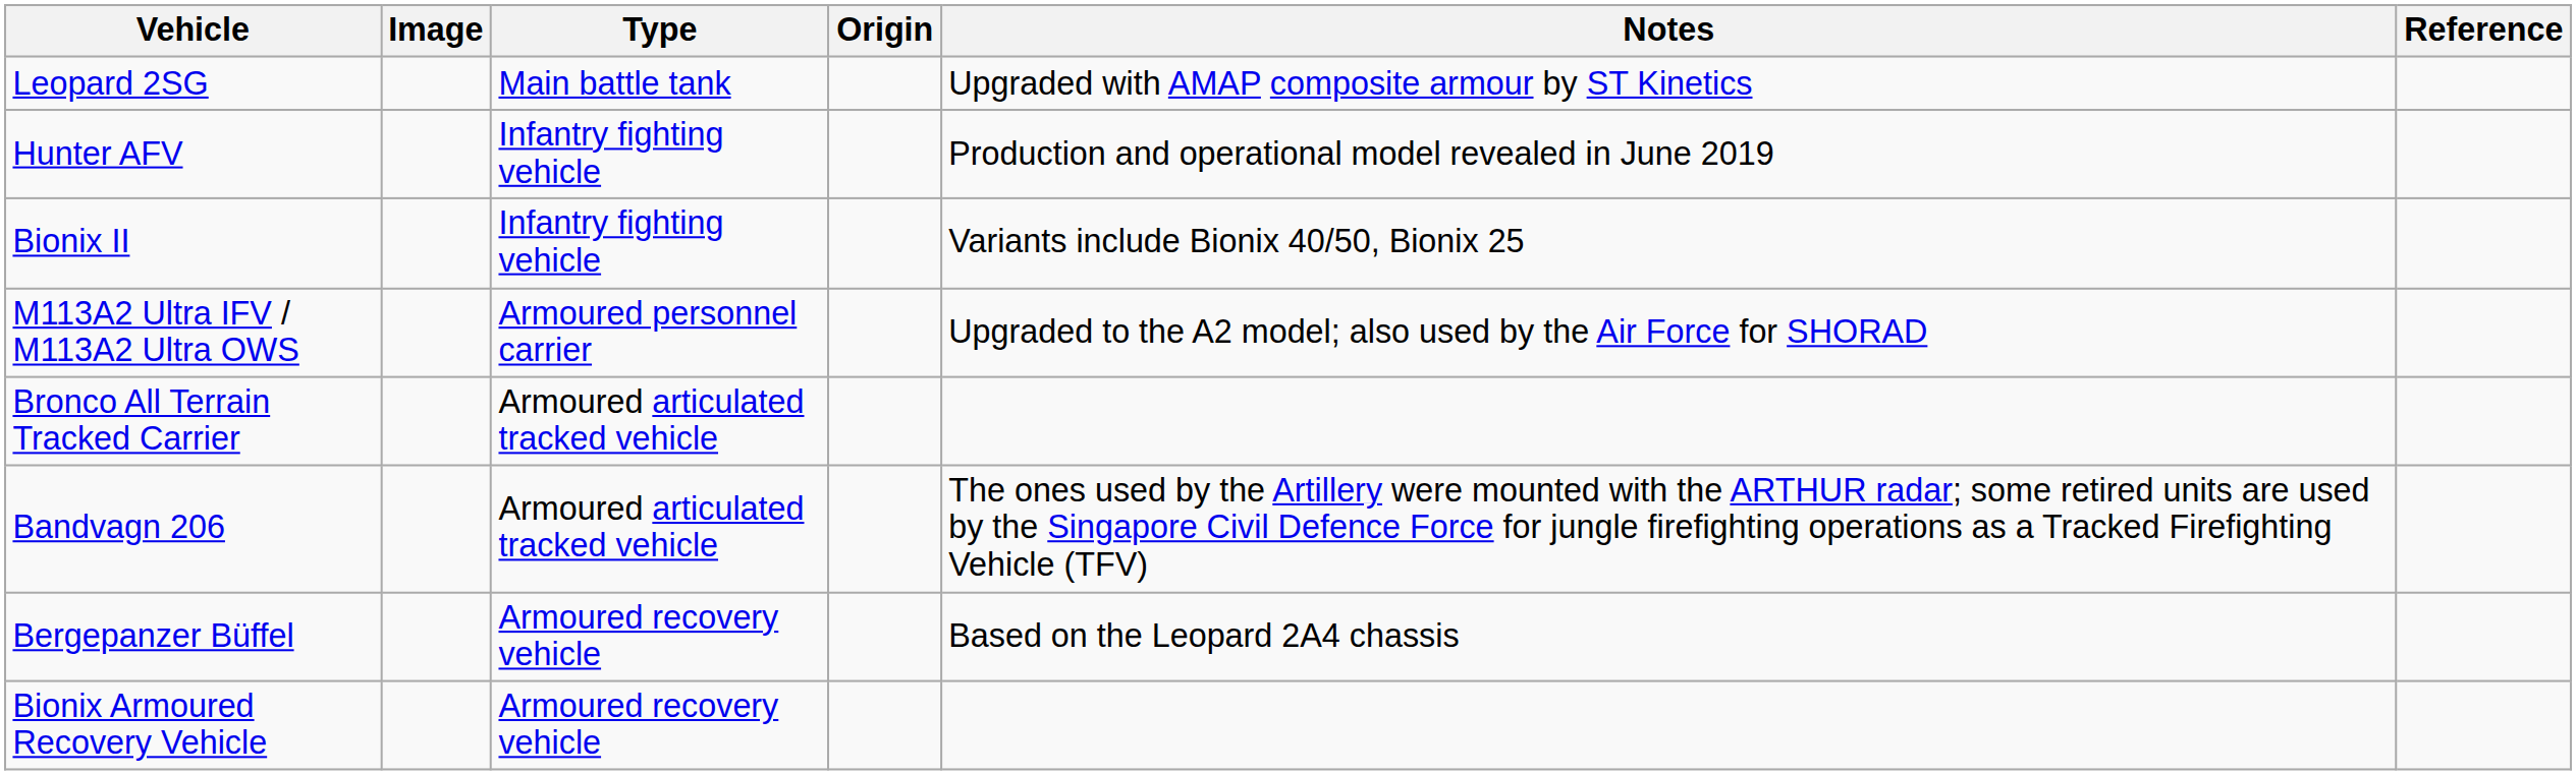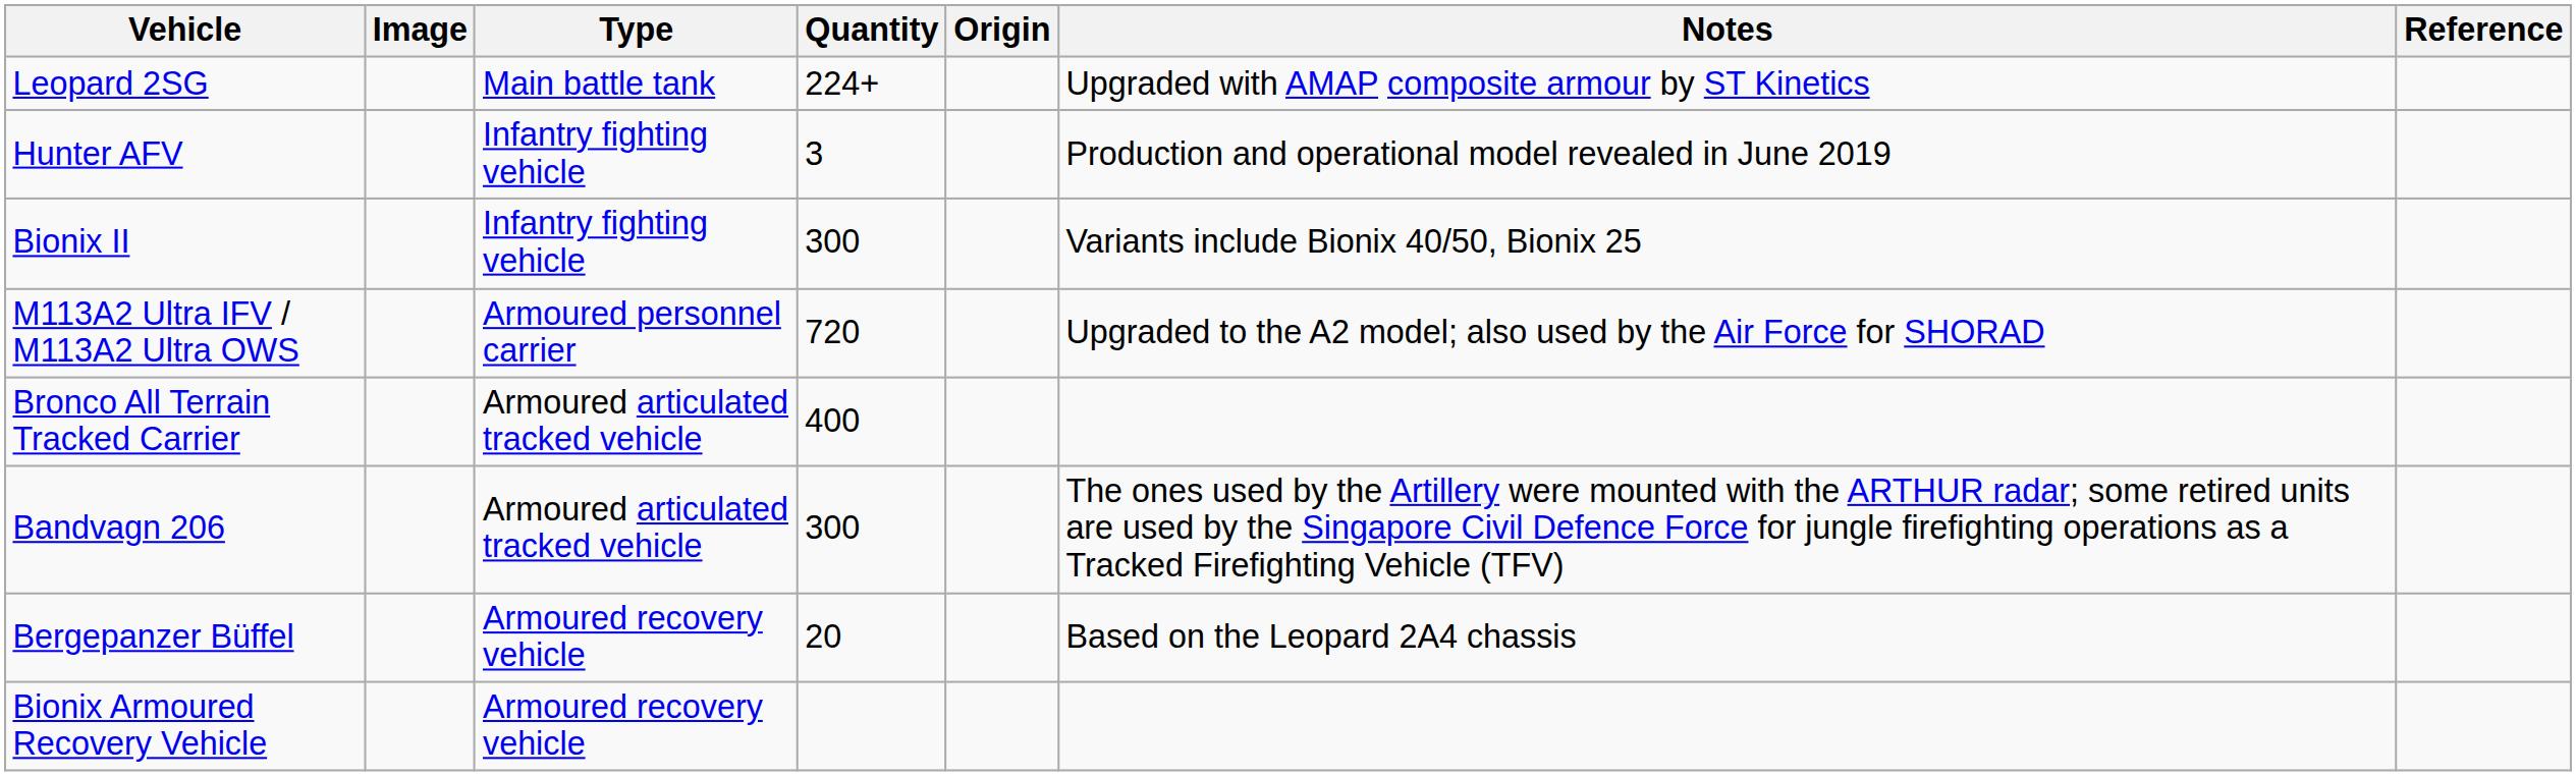+ column: Quantity | 224+ | 3 | 300 | 720 | 400 | 300 | 20
